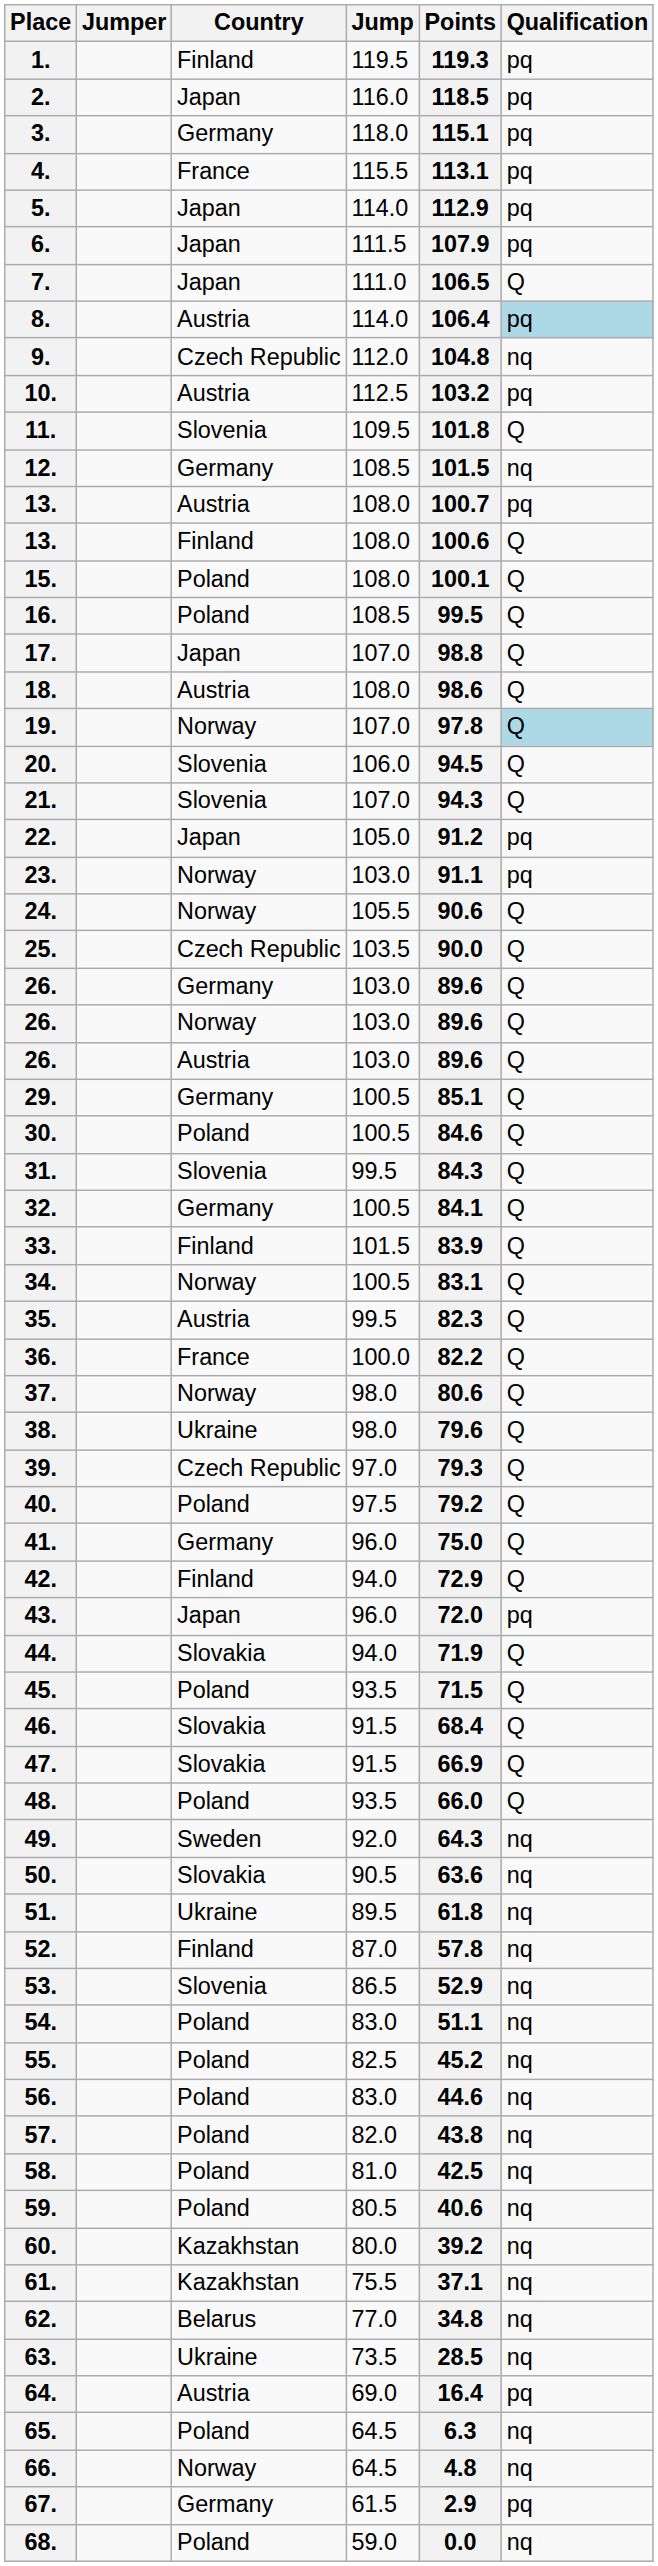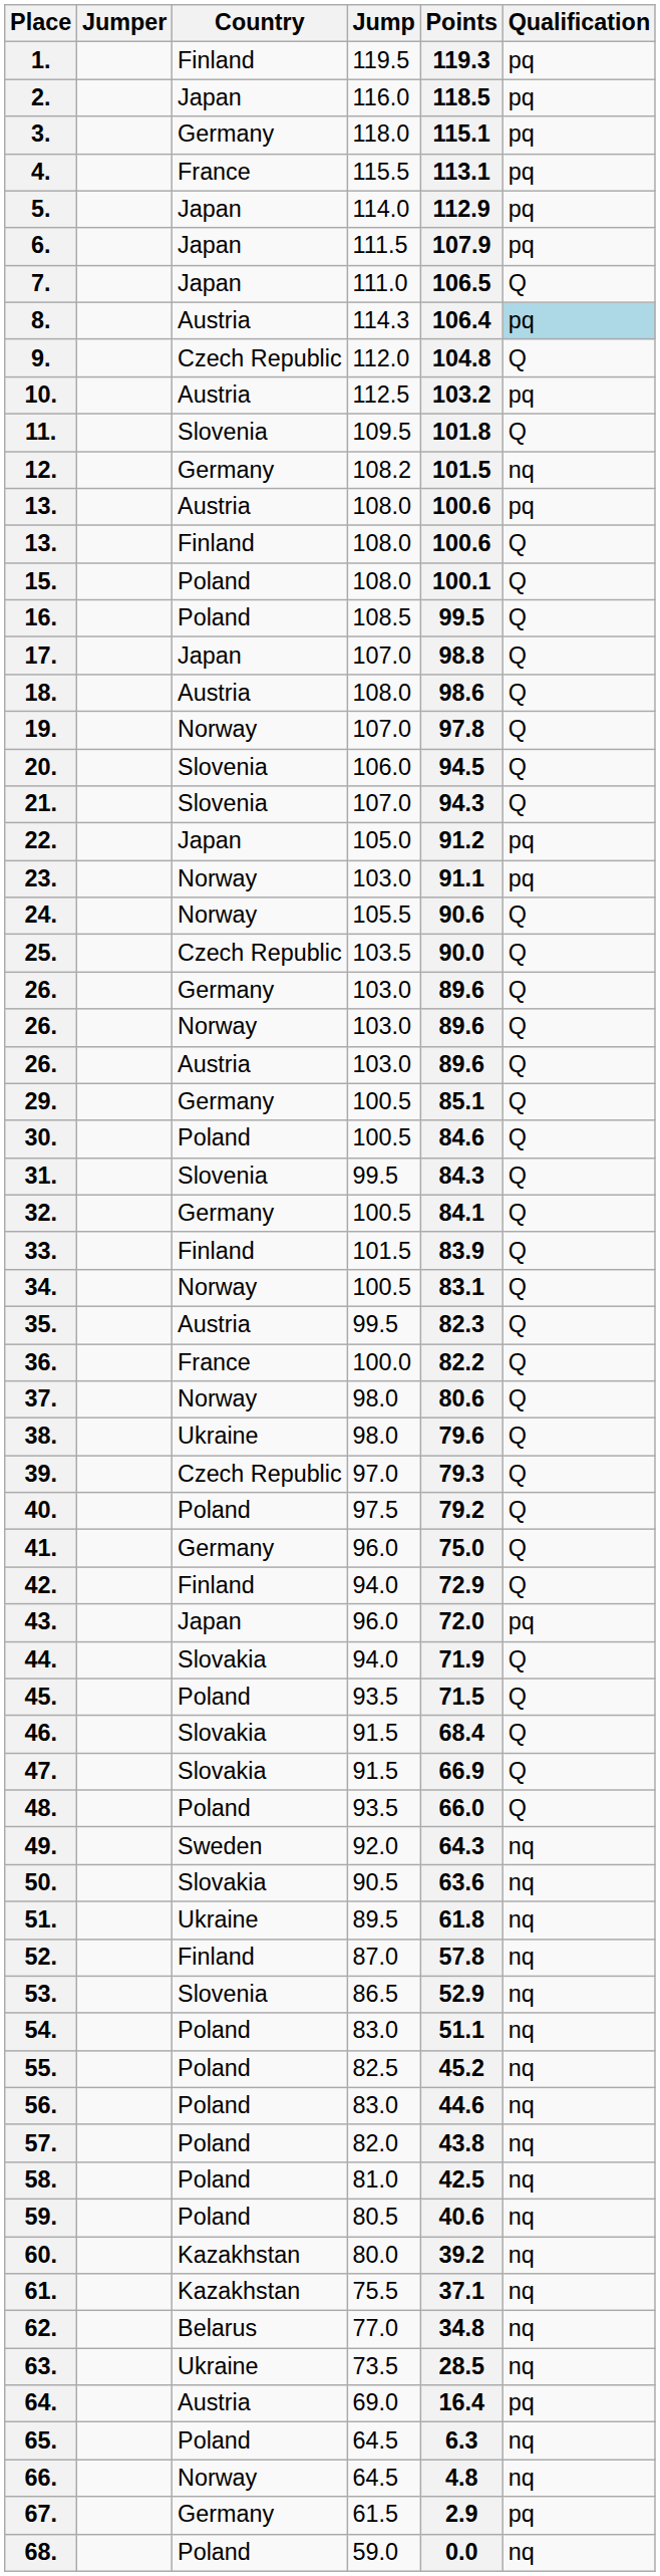8. | Jump: 114.0 -> 114.3
9. | Qualification: nq -> Q
12. | Jump: 108.5 -> 108.2
13. / Austria | Points: 100.7 -> 100.6
19. | Qualification: lightblue background -> no background
